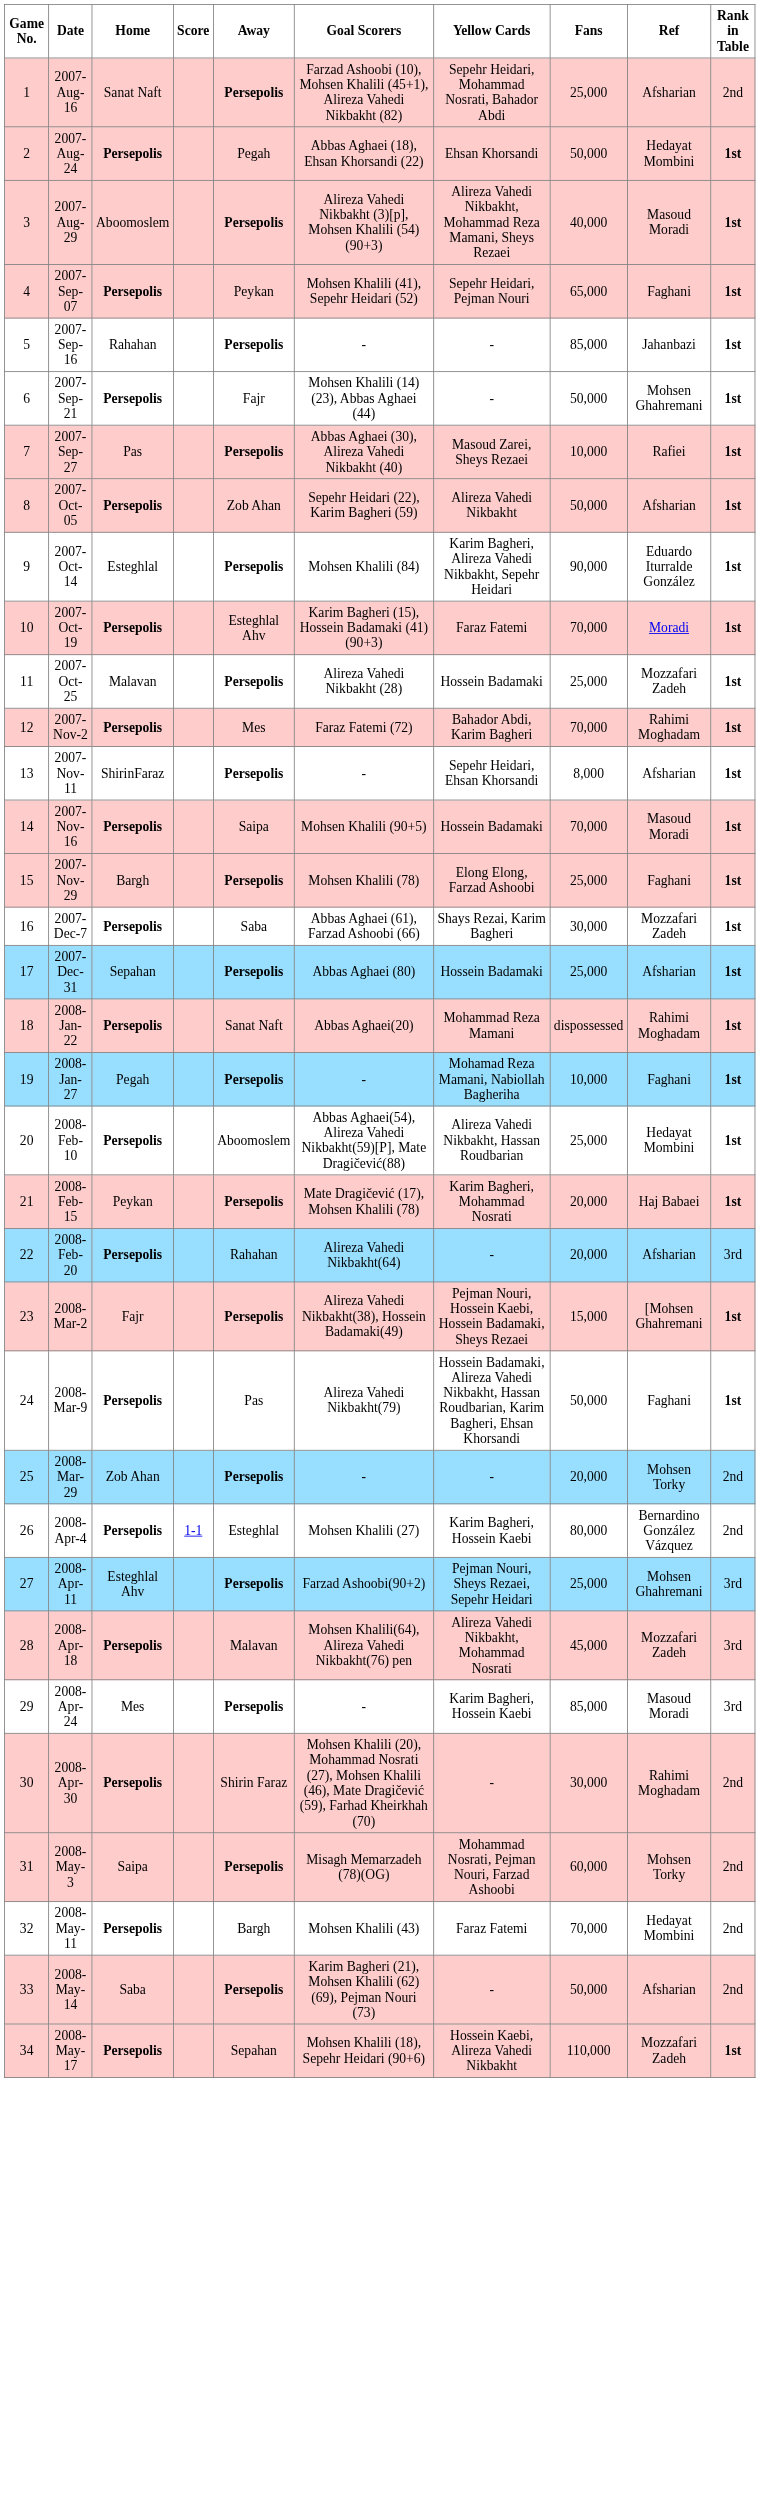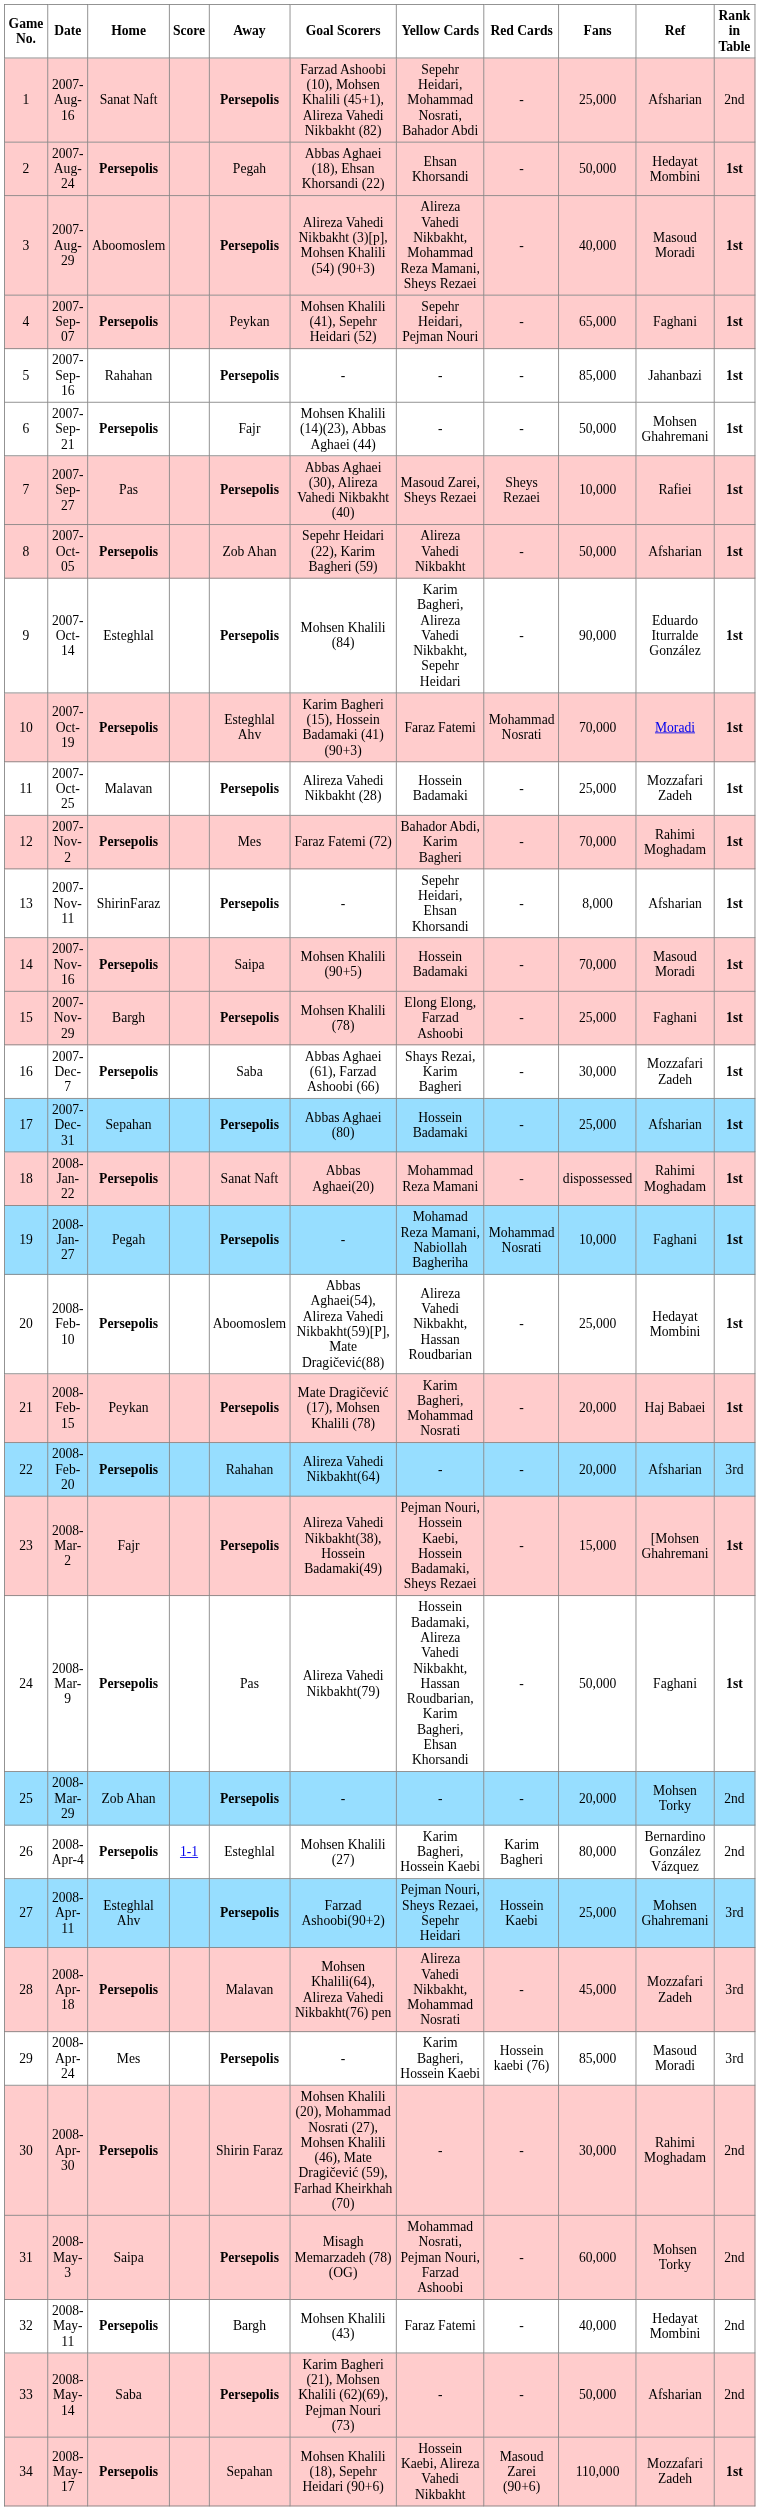+ column: Red Cards | - | - | - | - | - | - | Sheys Rezaei | - | - | Mohammad Nosrati | - | - | - | - | - | - | - | - | Mohammad Nosrati | - | - | - | - | - | - | Karim Bagheri | Hossein Kaebi | - | Hossein kaebi (76) | - | - | - | - | Masoud Zarei (90+6)
2008-May-11 | Fans: 70,000 -> 40,000
